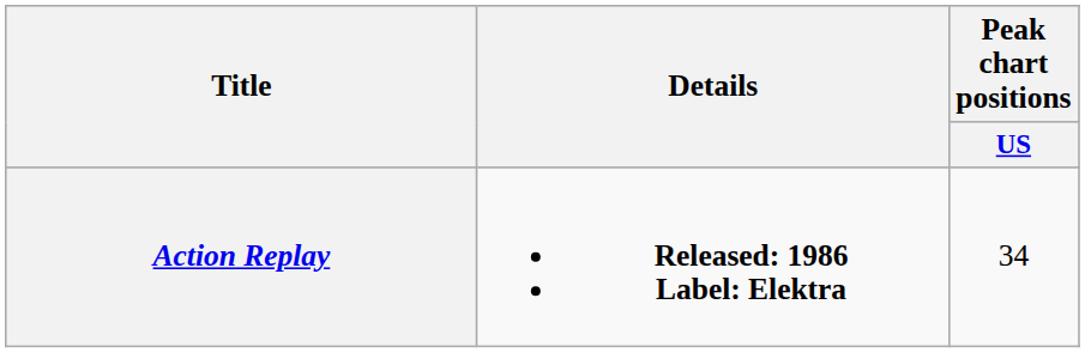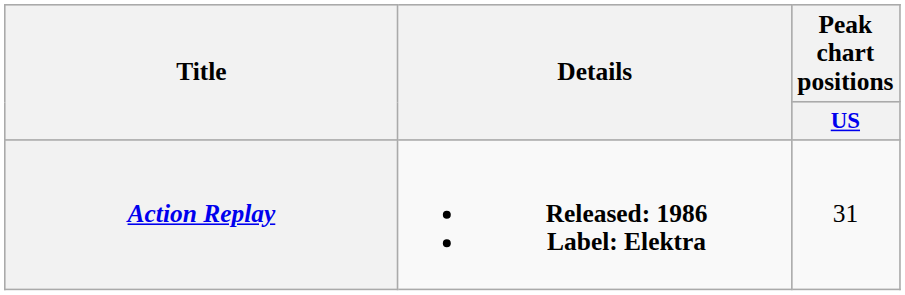Action Replay | Peak chart positions / US: 34 -> 31
